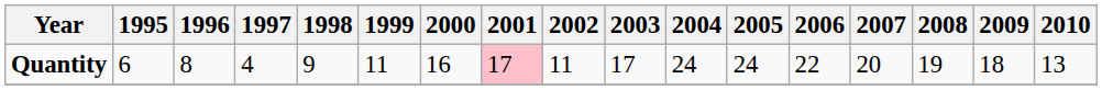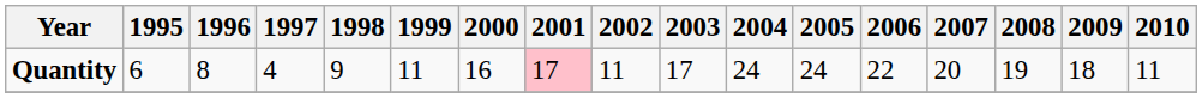Quantity | 2010: 13 -> 11
